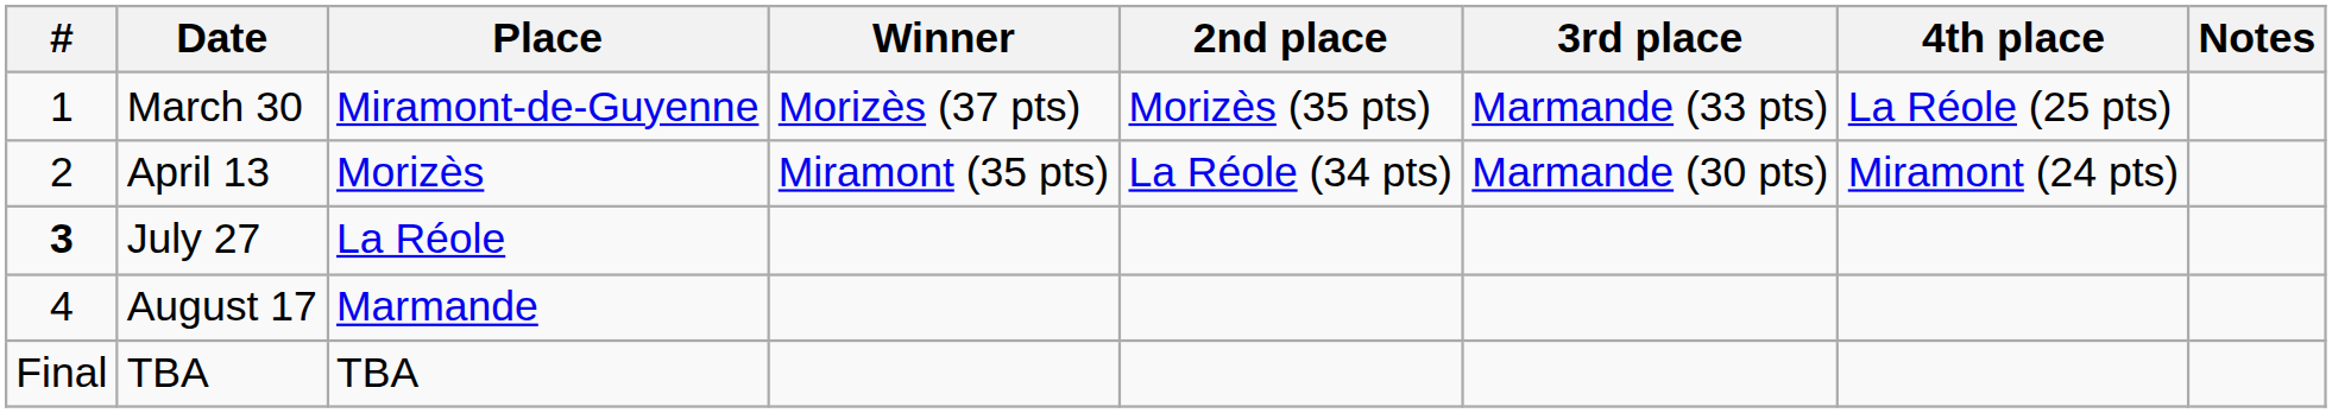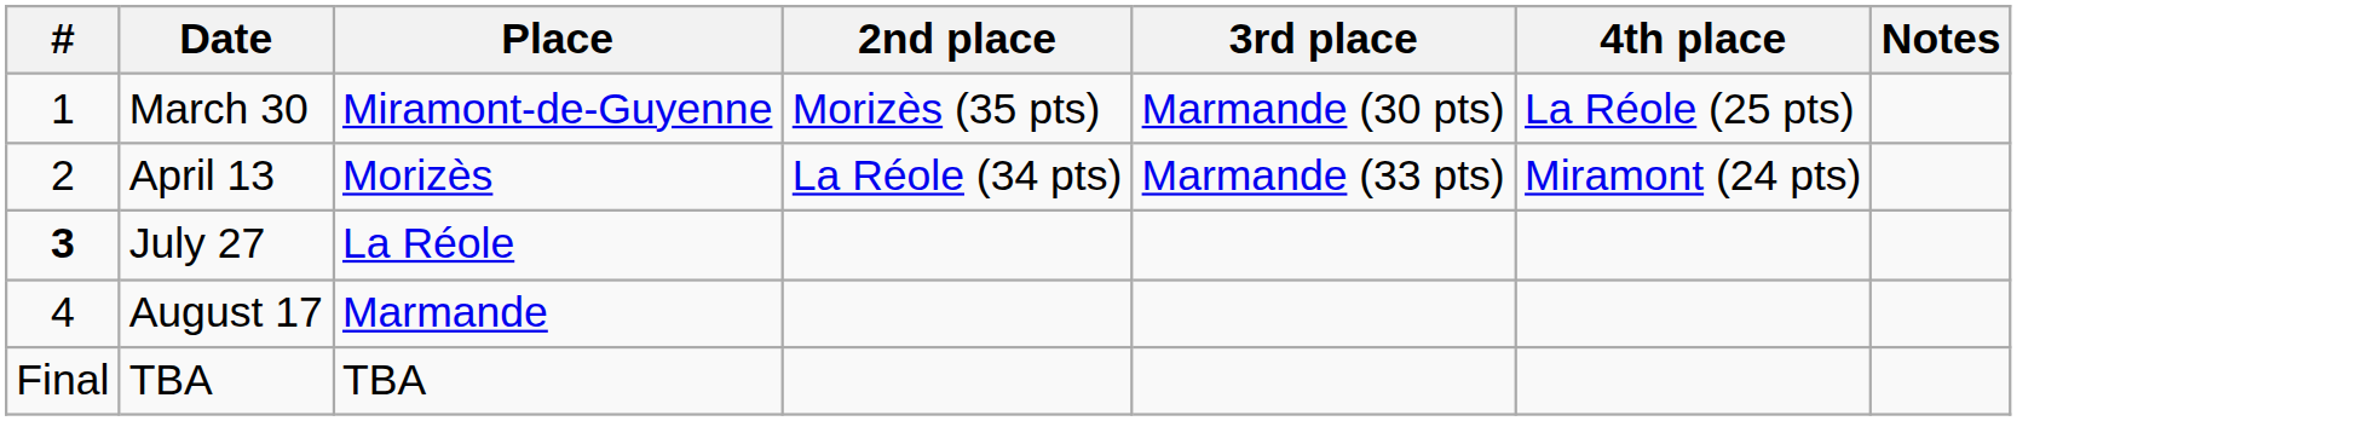- column: Winner | Morizès (37 pts) | Miramont (35 pts)
March 30 | 3rd place: Marmande (33 pts) -> Marmande (30 pts)
April 13 | 3rd place: Marmande (30 pts) -> Marmande (33 pts)
